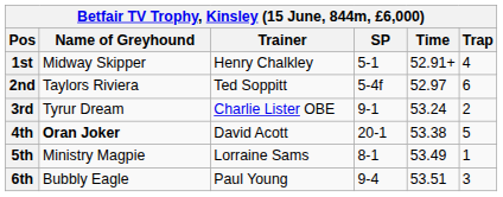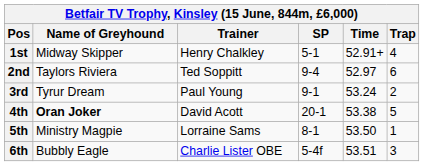2nd | SP: 5-4f -> 9-4
3rd | Trainer: Charlie Lister OBE -> Paul Young
5th | Time: 53.49 -> 53.50
6th | Trainer: Paul Young -> Charlie Lister OBE
6th | SP: 9-4 -> 5-4f
